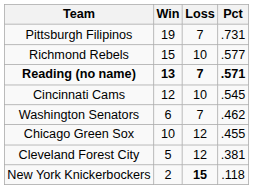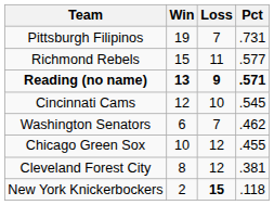Richmond Rebels | Loss: 10 -> 11
Reading (no name) | Loss: 7 -> 9
Cleveland Forest City | Win: 5 -> 8
